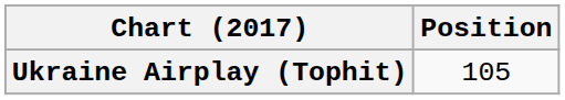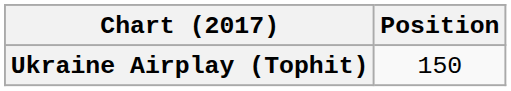Ukraine Airplay (Tophit) | Position: 105 -> 150
